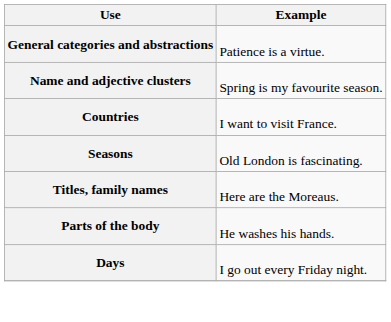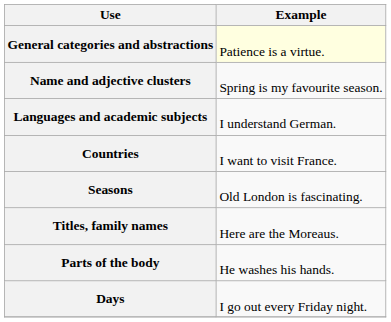General categories and abstractions | Example: no background -> lightyellow background
+ row: Languages and academic subjects | I understand German.
